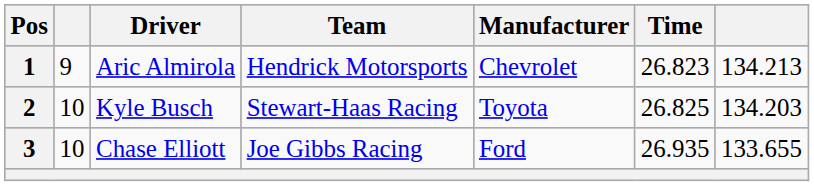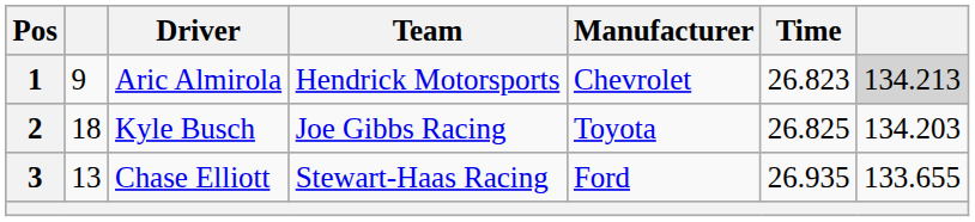1 | column 7: no background -> lightgrey background
2 | column 2: 10 -> 18
2 | Team: Stewart-Haas Racing -> Joe Gibbs Racing
3 | column 2: 10 -> 13
3 | Team: Joe Gibbs Racing -> Stewart-Haas Racing
